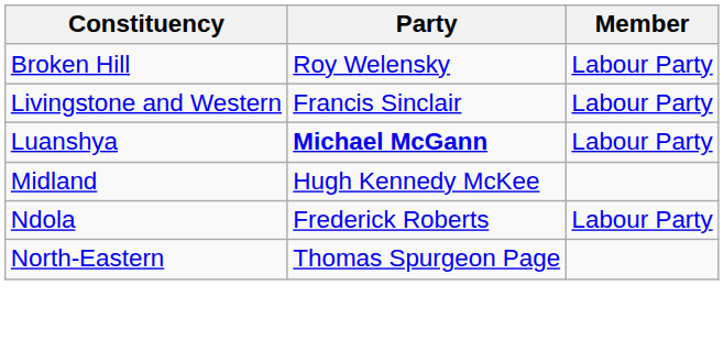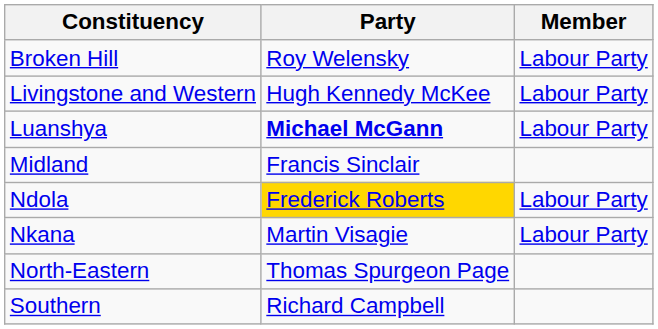Livingstone and Western | Party: Francis Sinclair -> Hugh Kennedy McKee
Midland | Party: Hugh Kennedy McKee -> Francis Sinclair
Ndola | Party: no background -> gold background
+ row: Nkana | Martin Visagie | Labour Party
+ row: Southern | Richard Campbell
